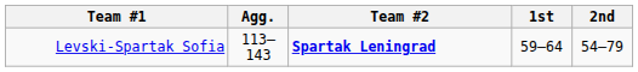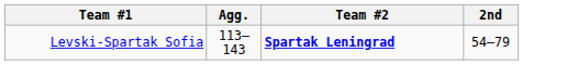- column: 1st | 59–64
